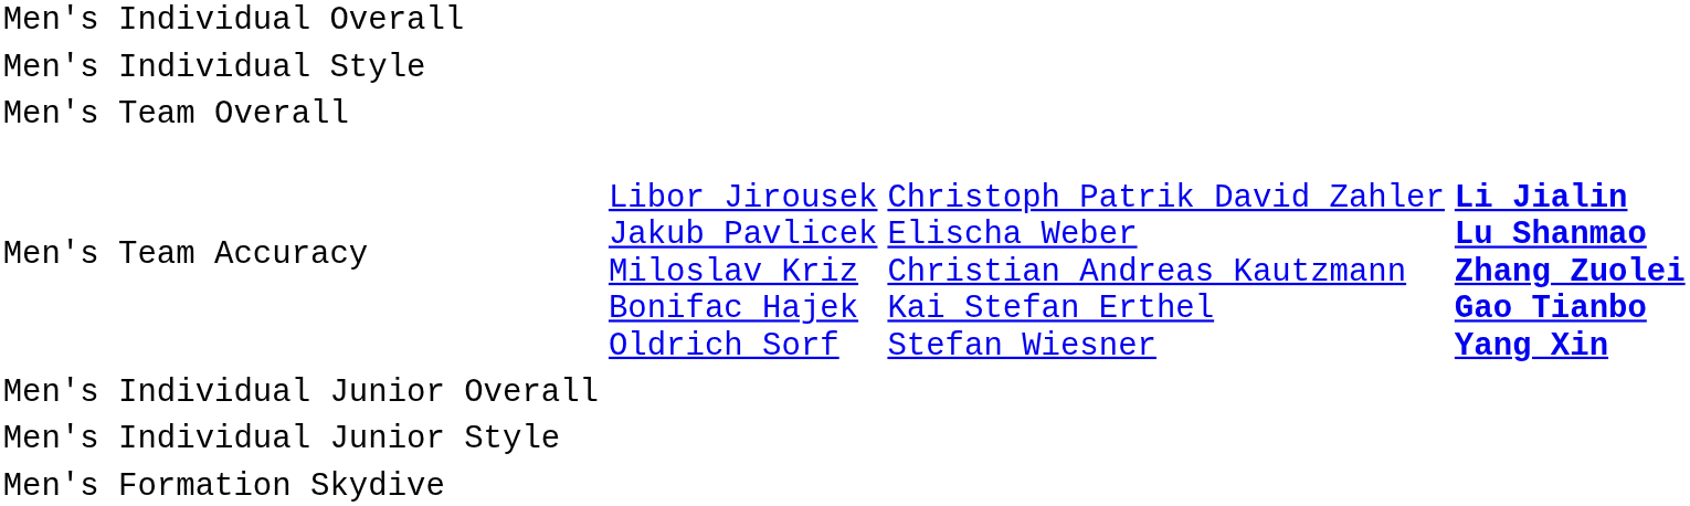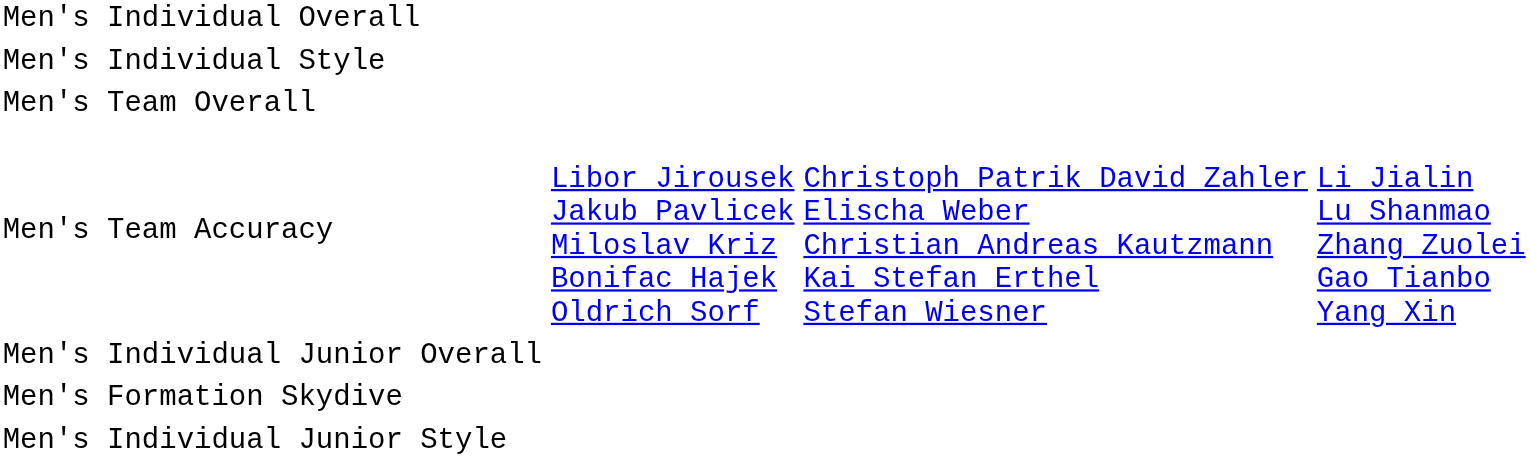Men's Team Accuracy | column 4: bold -> normal
rows swapped: Men's Individual Junior Style <-> Men's Formation Skydive
